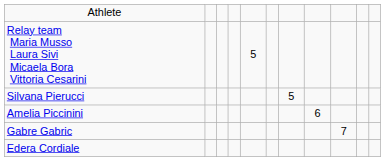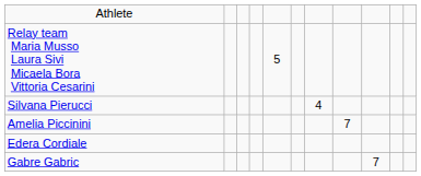Silvana Pierucci | column 7: 5 -> 4
Amelia Piccinini | column 8: 6 -> 7
rows swapped: Edera Cordiale <-> Gabre Gabric
